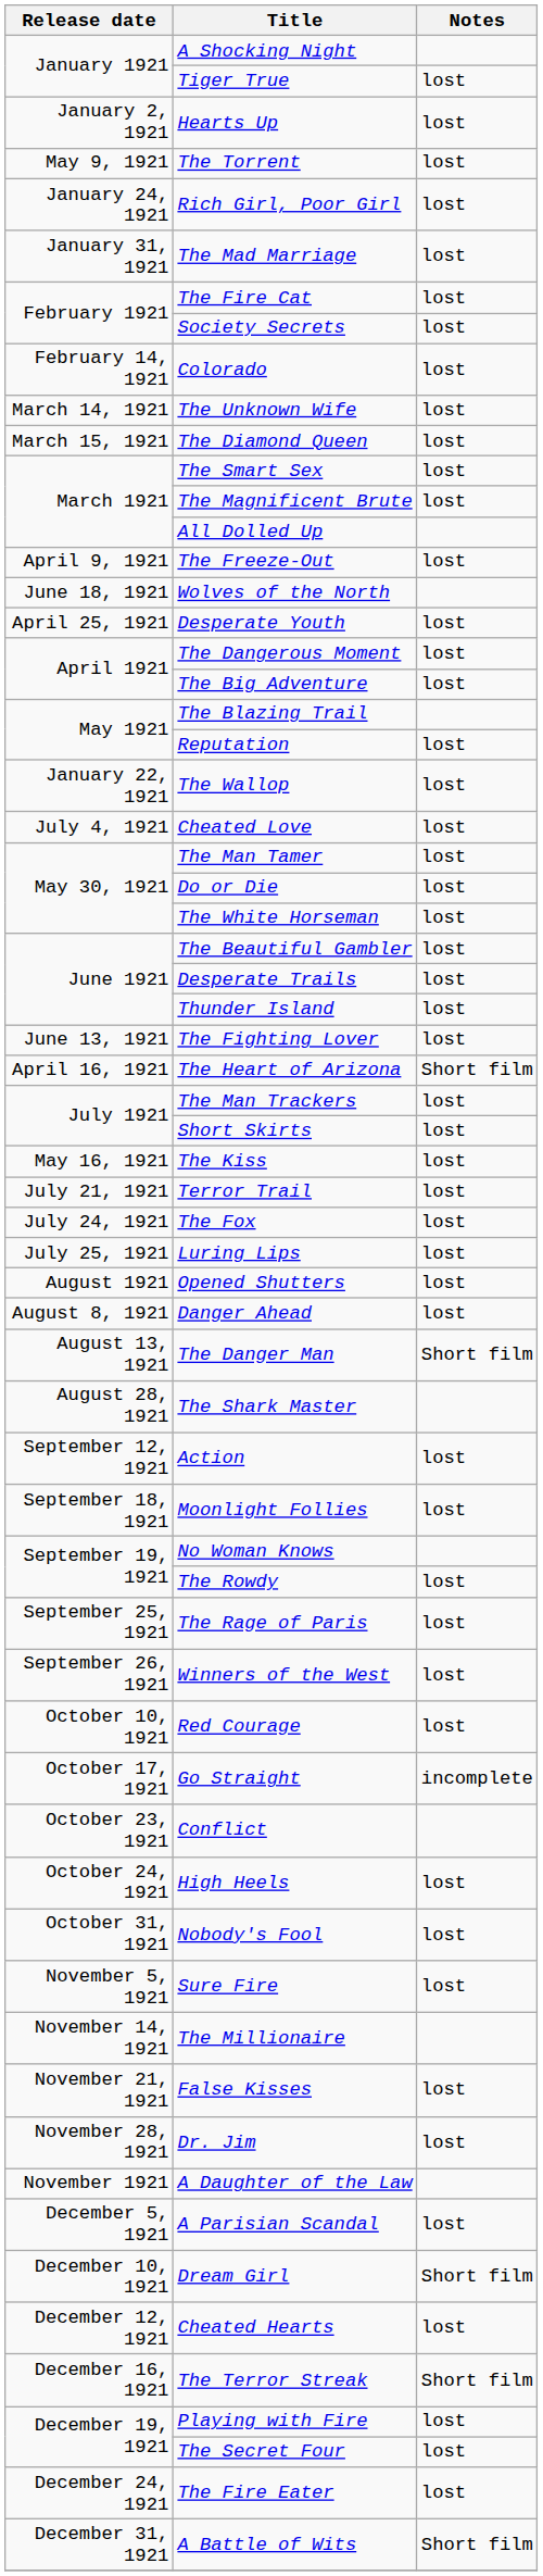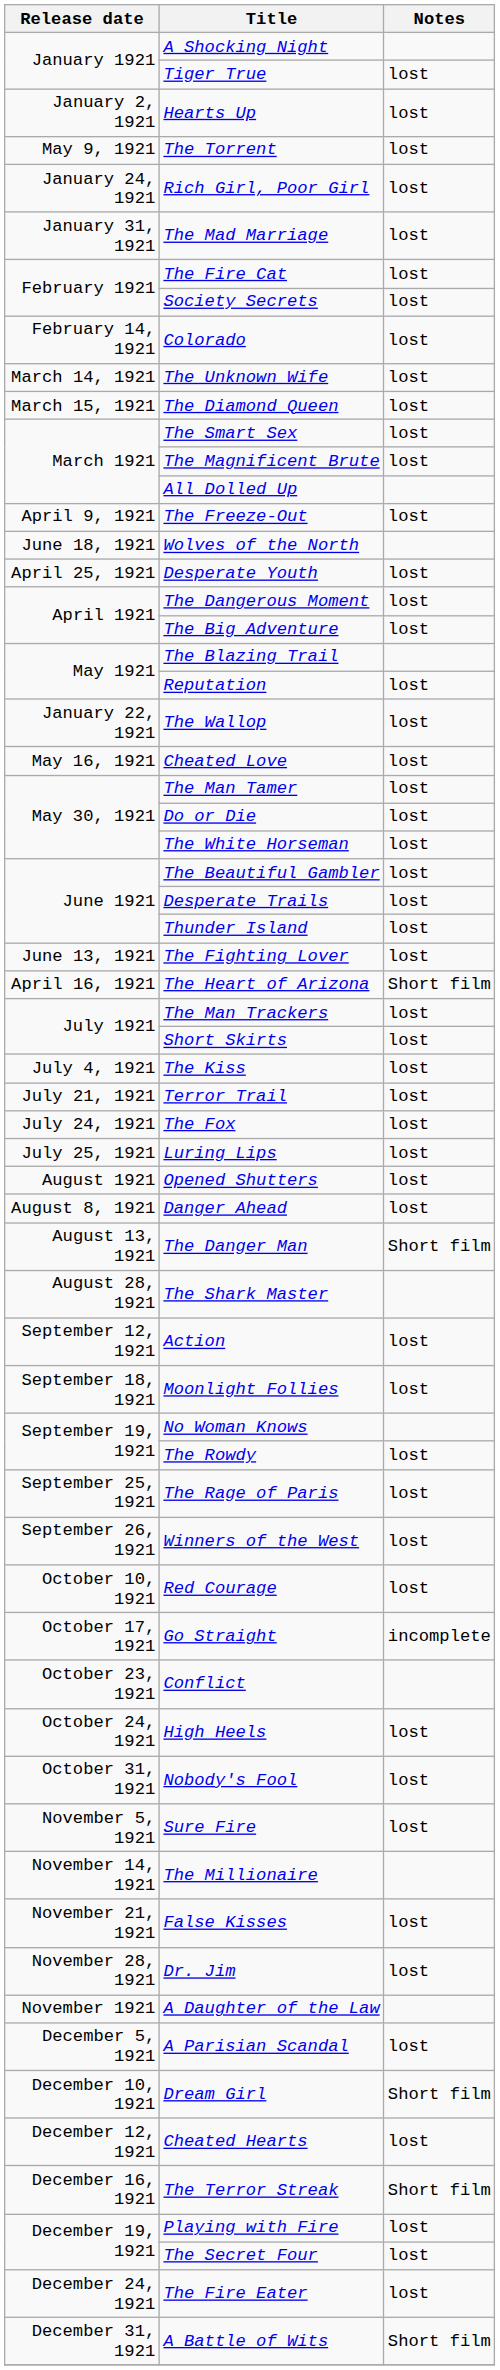Cheated Love | Release date: July 4, 1921 -> May 16, 1921
The Kiss | Release date: May 16, 1921 -> July 4, 1921
